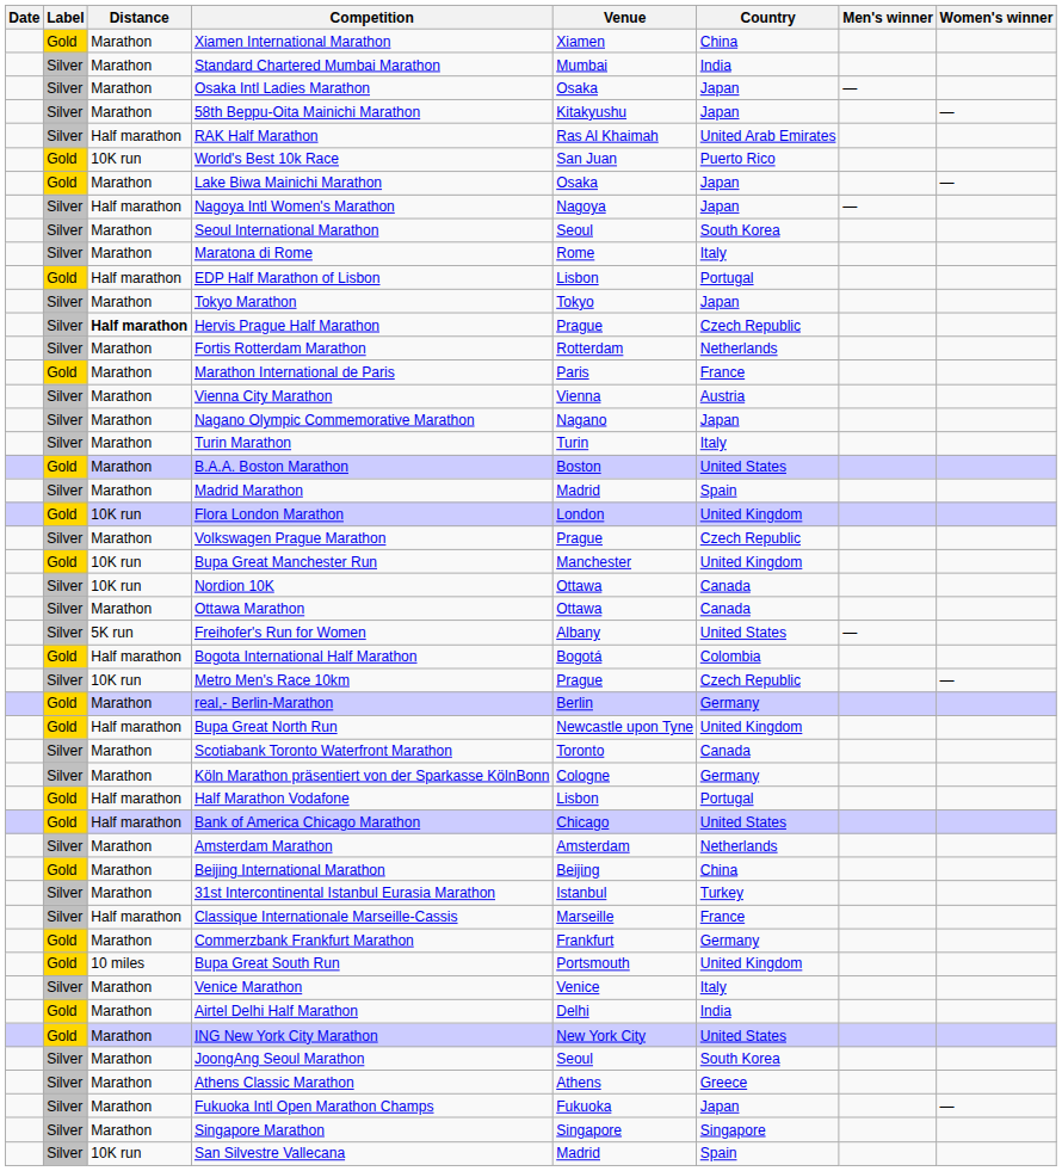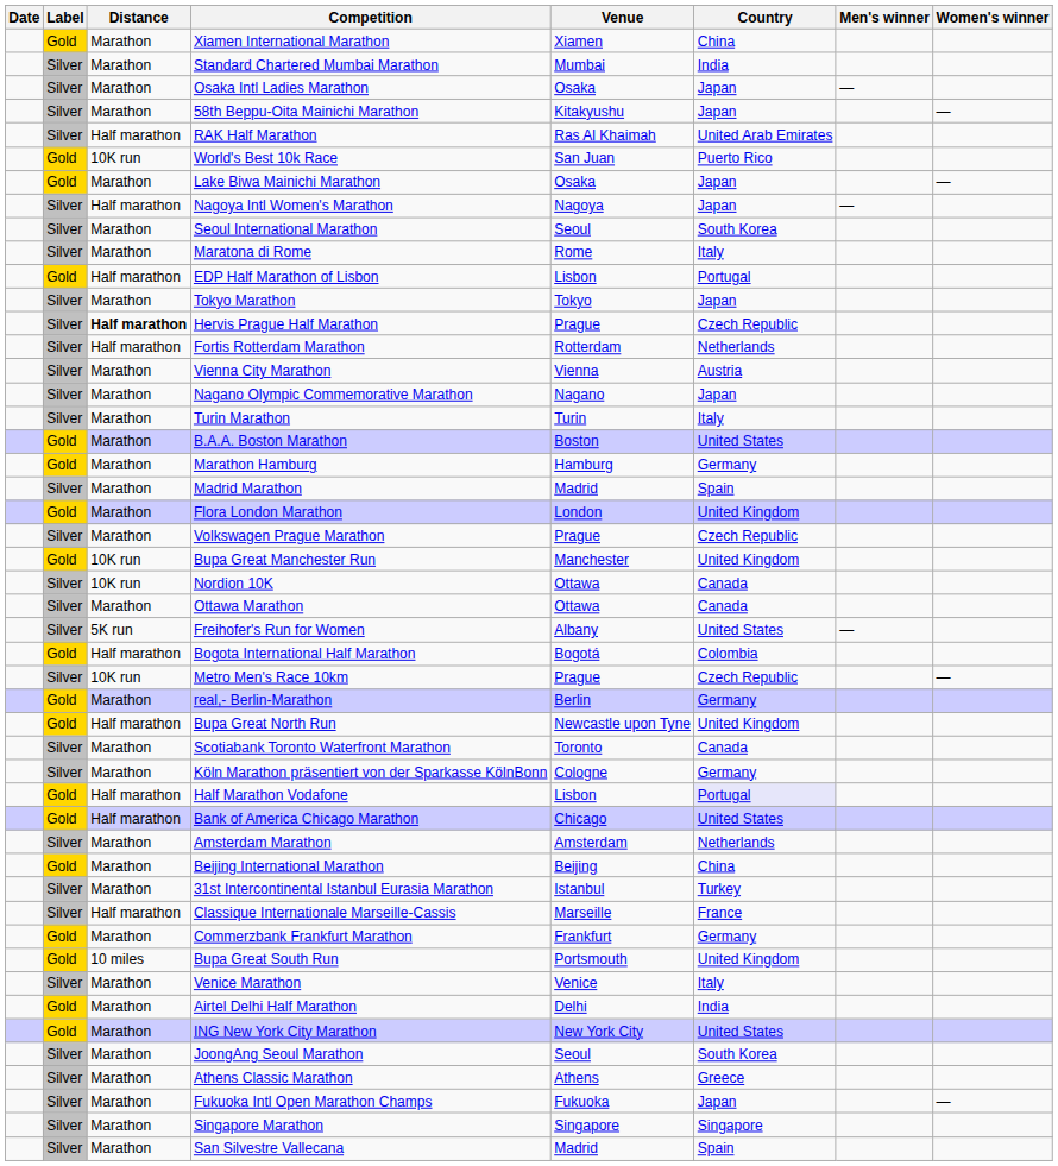Fortis Rotterdam Marathon | Distance: Marathon -> Half marathon
- row: Gold | Marathon | Marathon International de Paris | Paris | France
+ row: Gold | Marathon | Marathon Hamburg | Hamburg | Germany
Flora London Marathon | Distance: 10K run -> Marathon
Half Marathon Vodafone | Country: no background -> lavender background
San Silvestre Vallecana | Distance: 10K run -> Marathon
